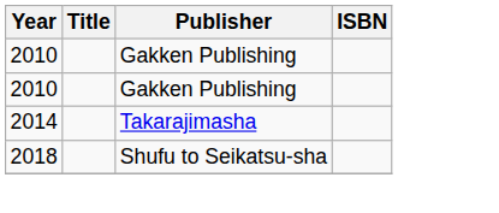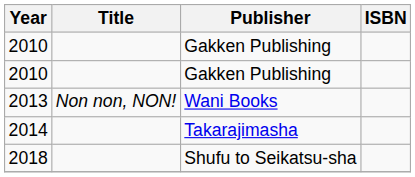+ row: 2013 | Non non, NON! | Wani Books
